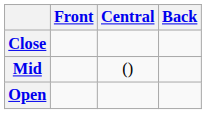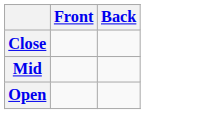- column: Central | ()
